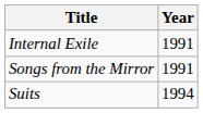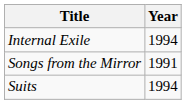Internal Exile | Year: 1991 -> 1994
